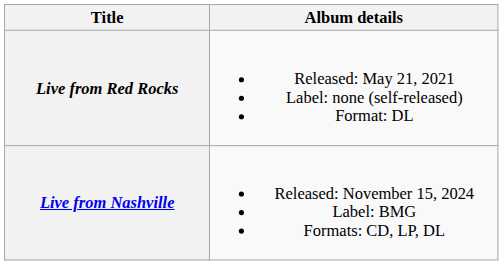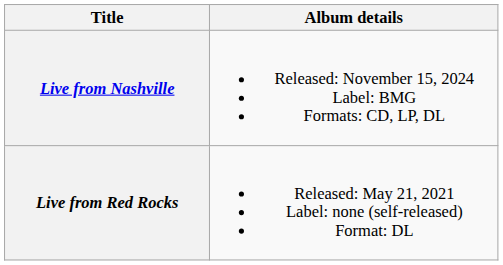rows swapped: Live from Red Rocks <-> Live from Nashville
